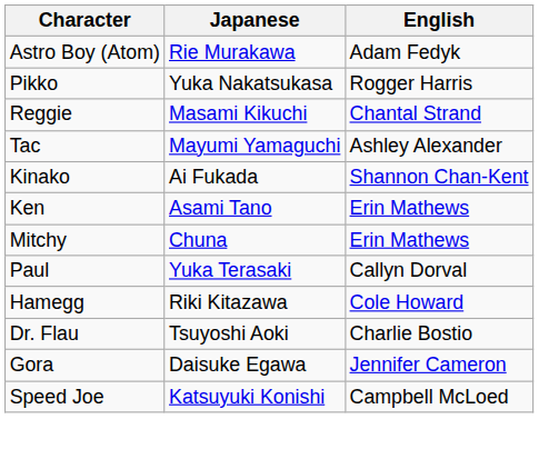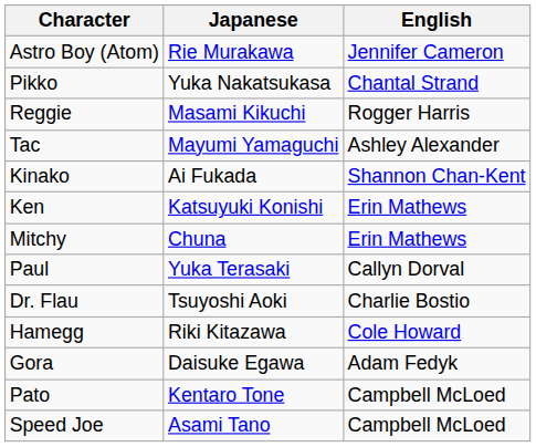Astro Boy (Atom) | English: Adam Fedyk -> Jennifer Cameron
Pikko | English: Rogger Harris -> Chantal Strand
Reggie | English: Chantal Strand -> Rogger Harris
Ken | Japanese: Asami Tano -> Katsuyuki Konishi
rows swapped: Hamegg <-> Dr. Flau
Gora | English: Jennifer Cameron -> Adam Fedyk
+ row: Pato | Kentaro Tone | Campbell McLoed
Speed Joe | Japanese: Katsuyuki Konishi -> Asami Tano
